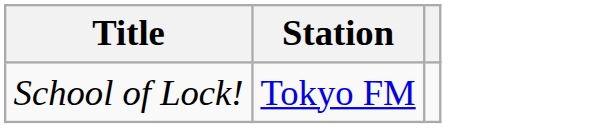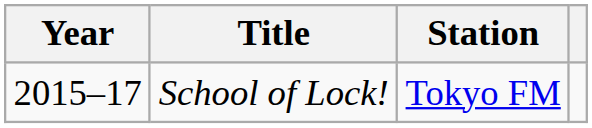+ column: Year | 2015–17
